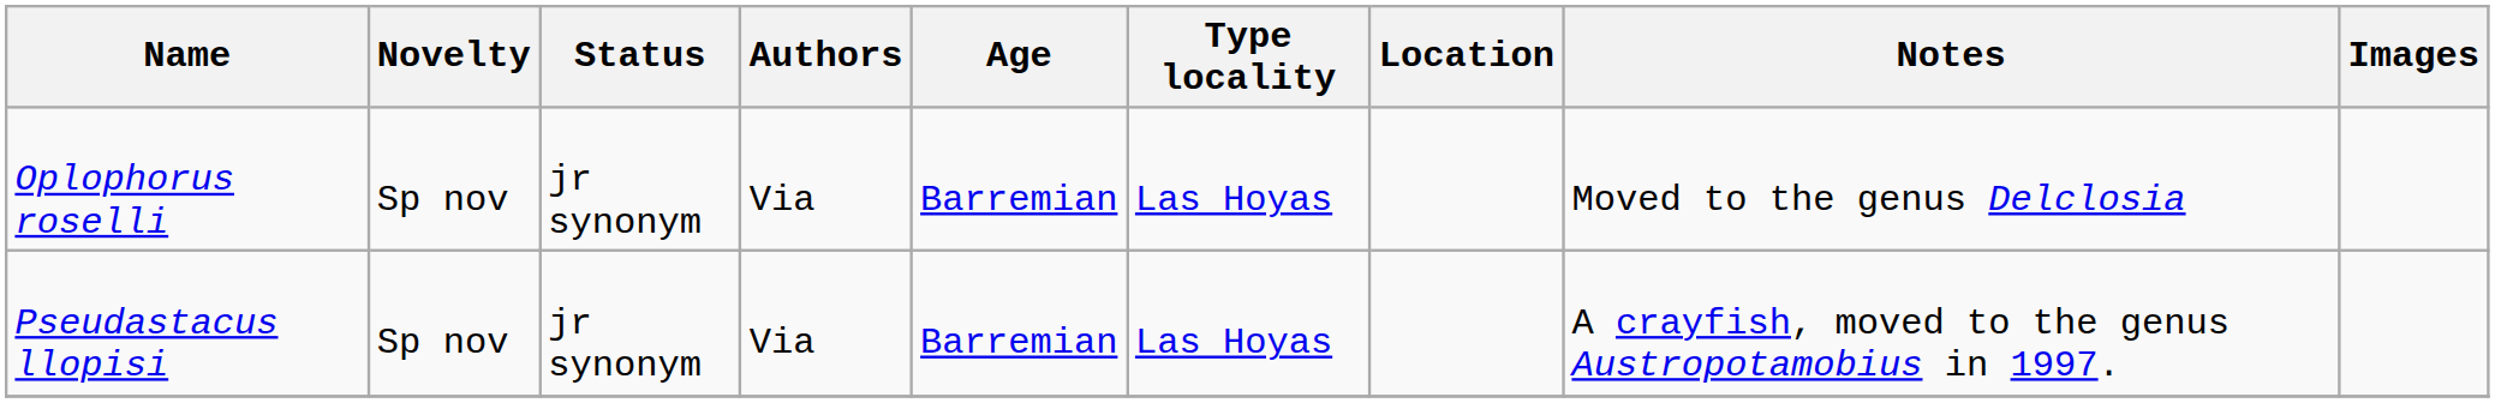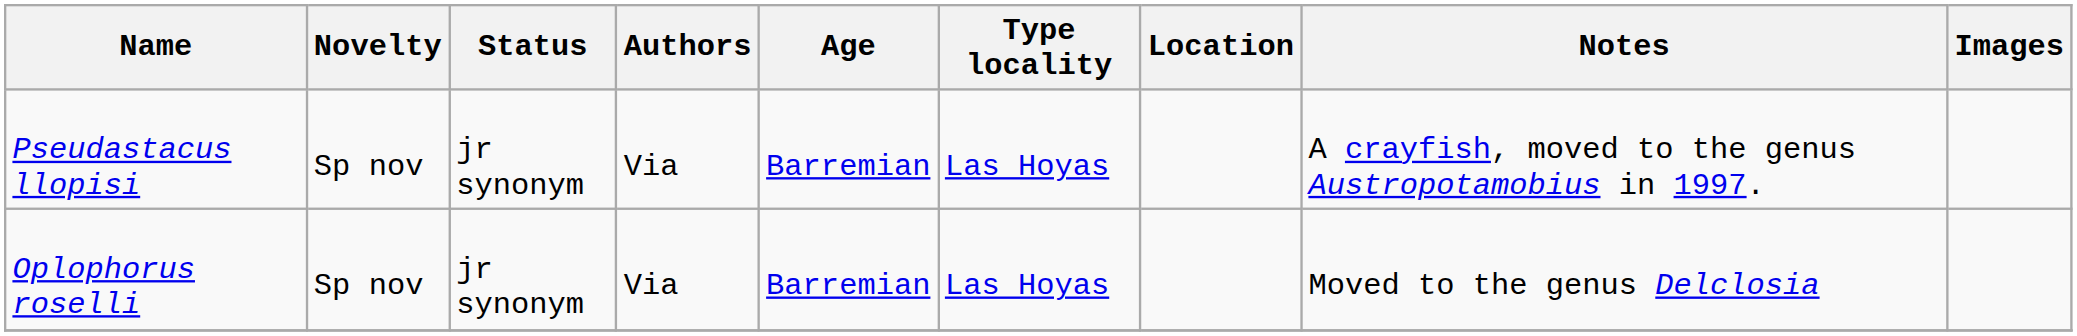rows swapped: Oplophorus roselli <-> Pseudastacus llopisi
